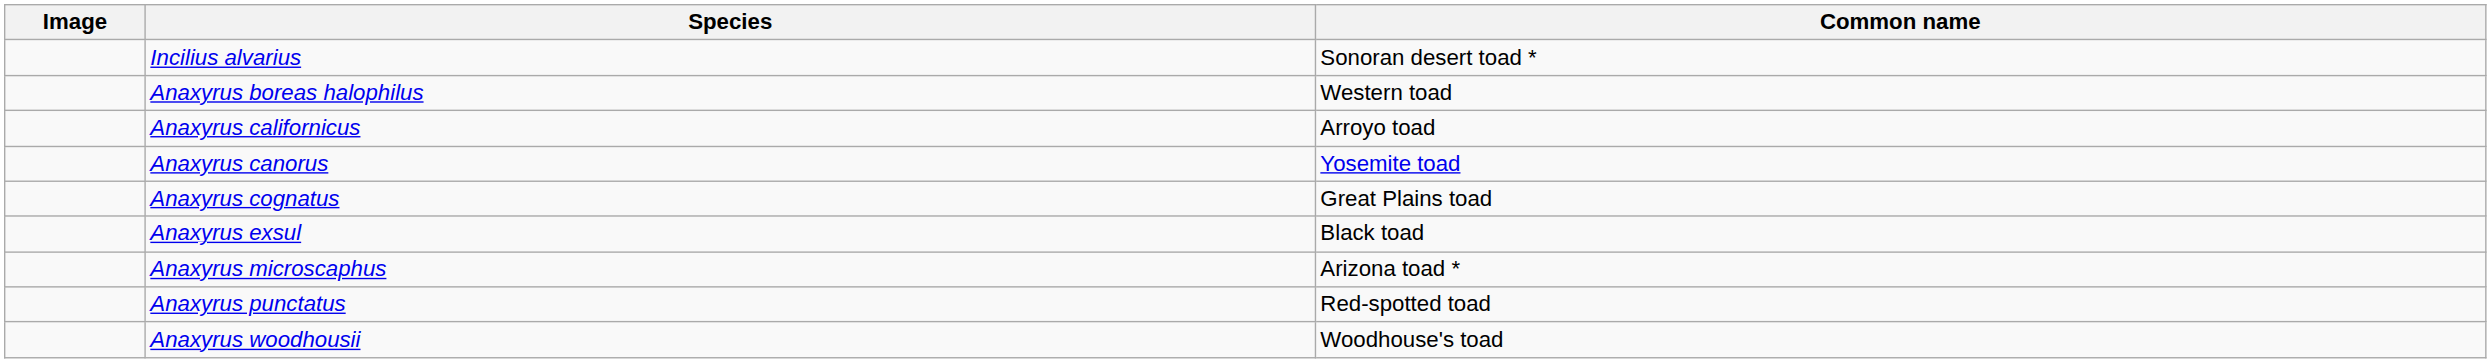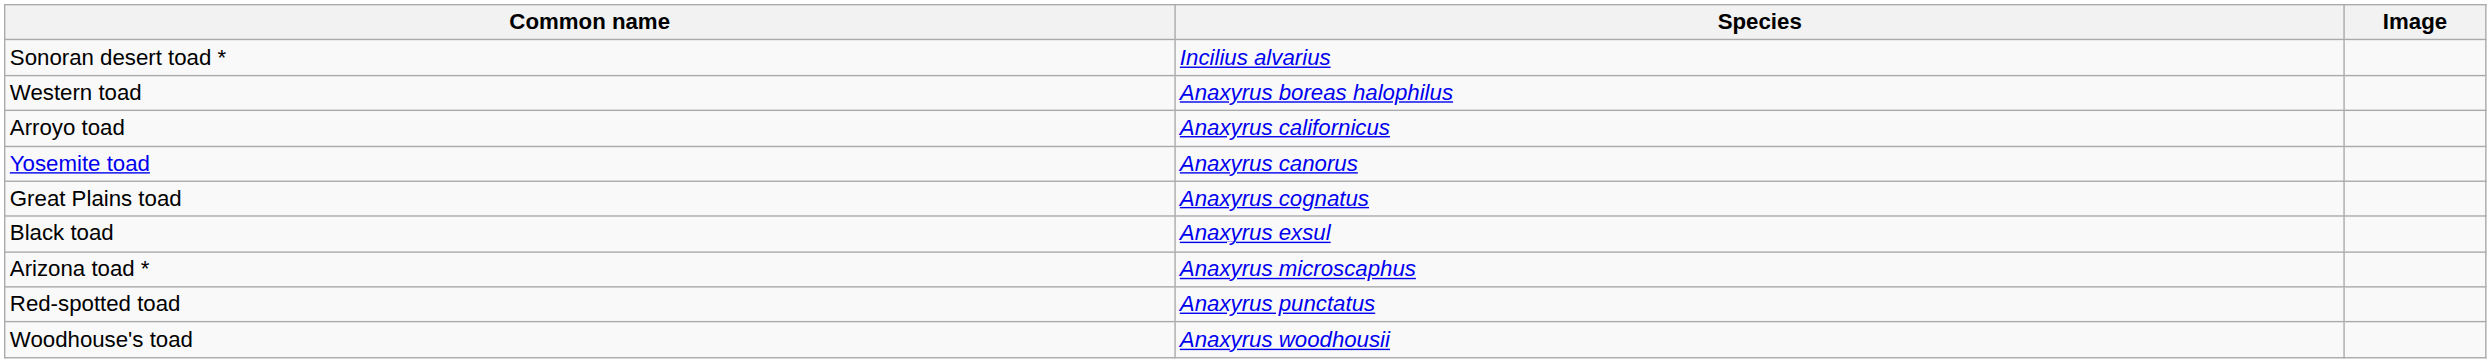columns swapped: Image <-> Common name
